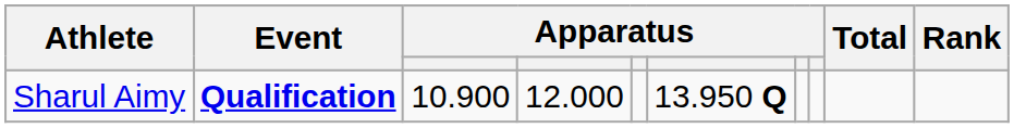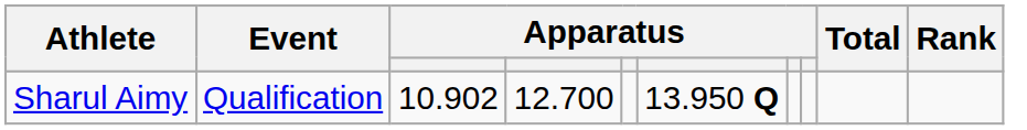Sharul Aimy | Event: bold -> normal
Sharul Aimy | column 3: 10.900 -> 10.902
Sharul Aimy | column 4: 12.000 -> 12.700
